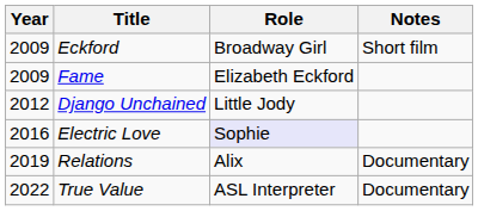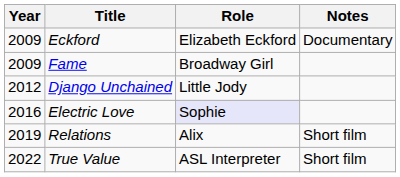Eckford | Role: Broadway Girl -> Elizabeth Eckford
Eckford | Notes: Short film -> Documentary
Fame | Role: Elizabeth Eckford -> Broadway Girl
Relations | Notes: Documentary -> Short film
True Value | Notes: Documentary -> Short film
